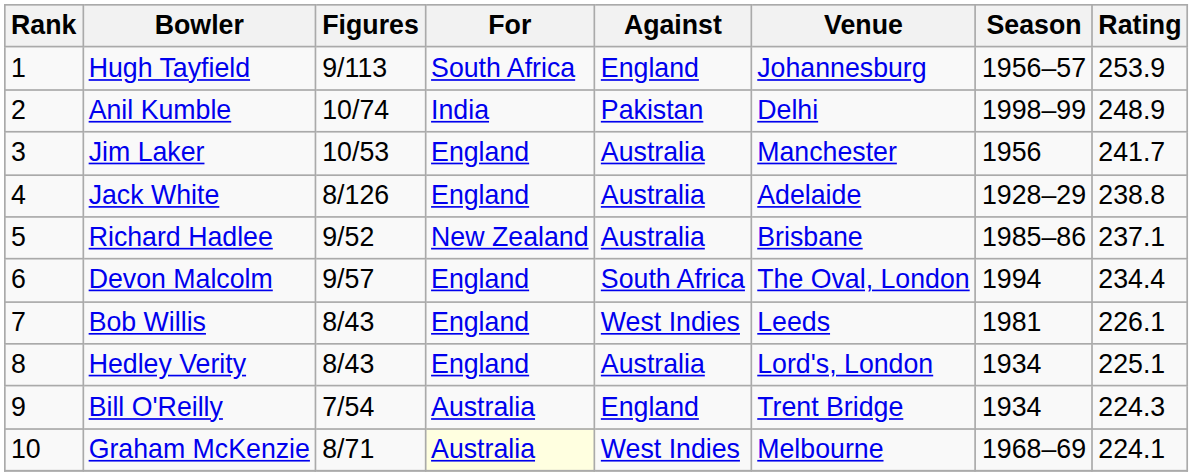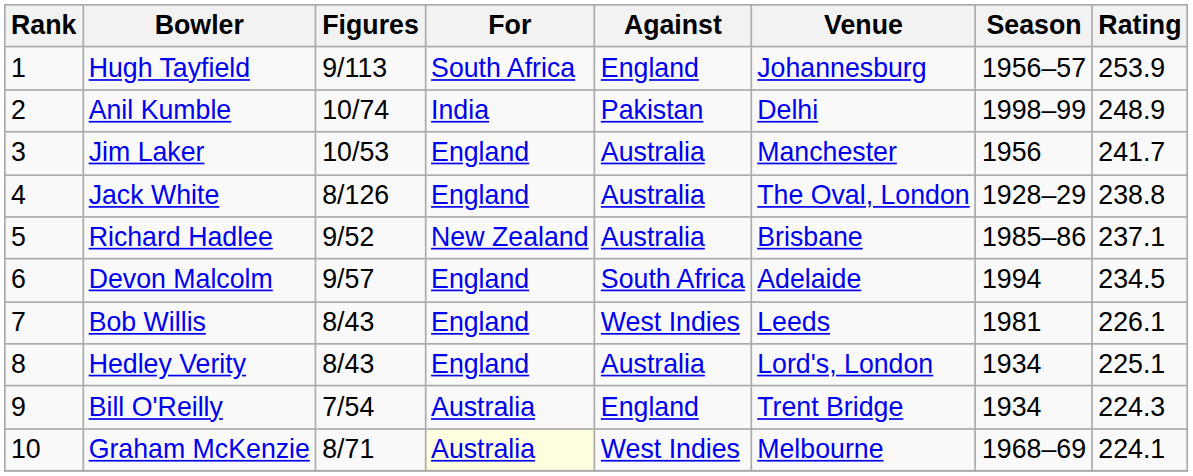Jack White | Venue: Adelaide -> The Oval, London
Devon Malcolm | Venue: The Oval, London -> Adelaide
Devon Malcolm | Rating: 234.4 -> 234.5
